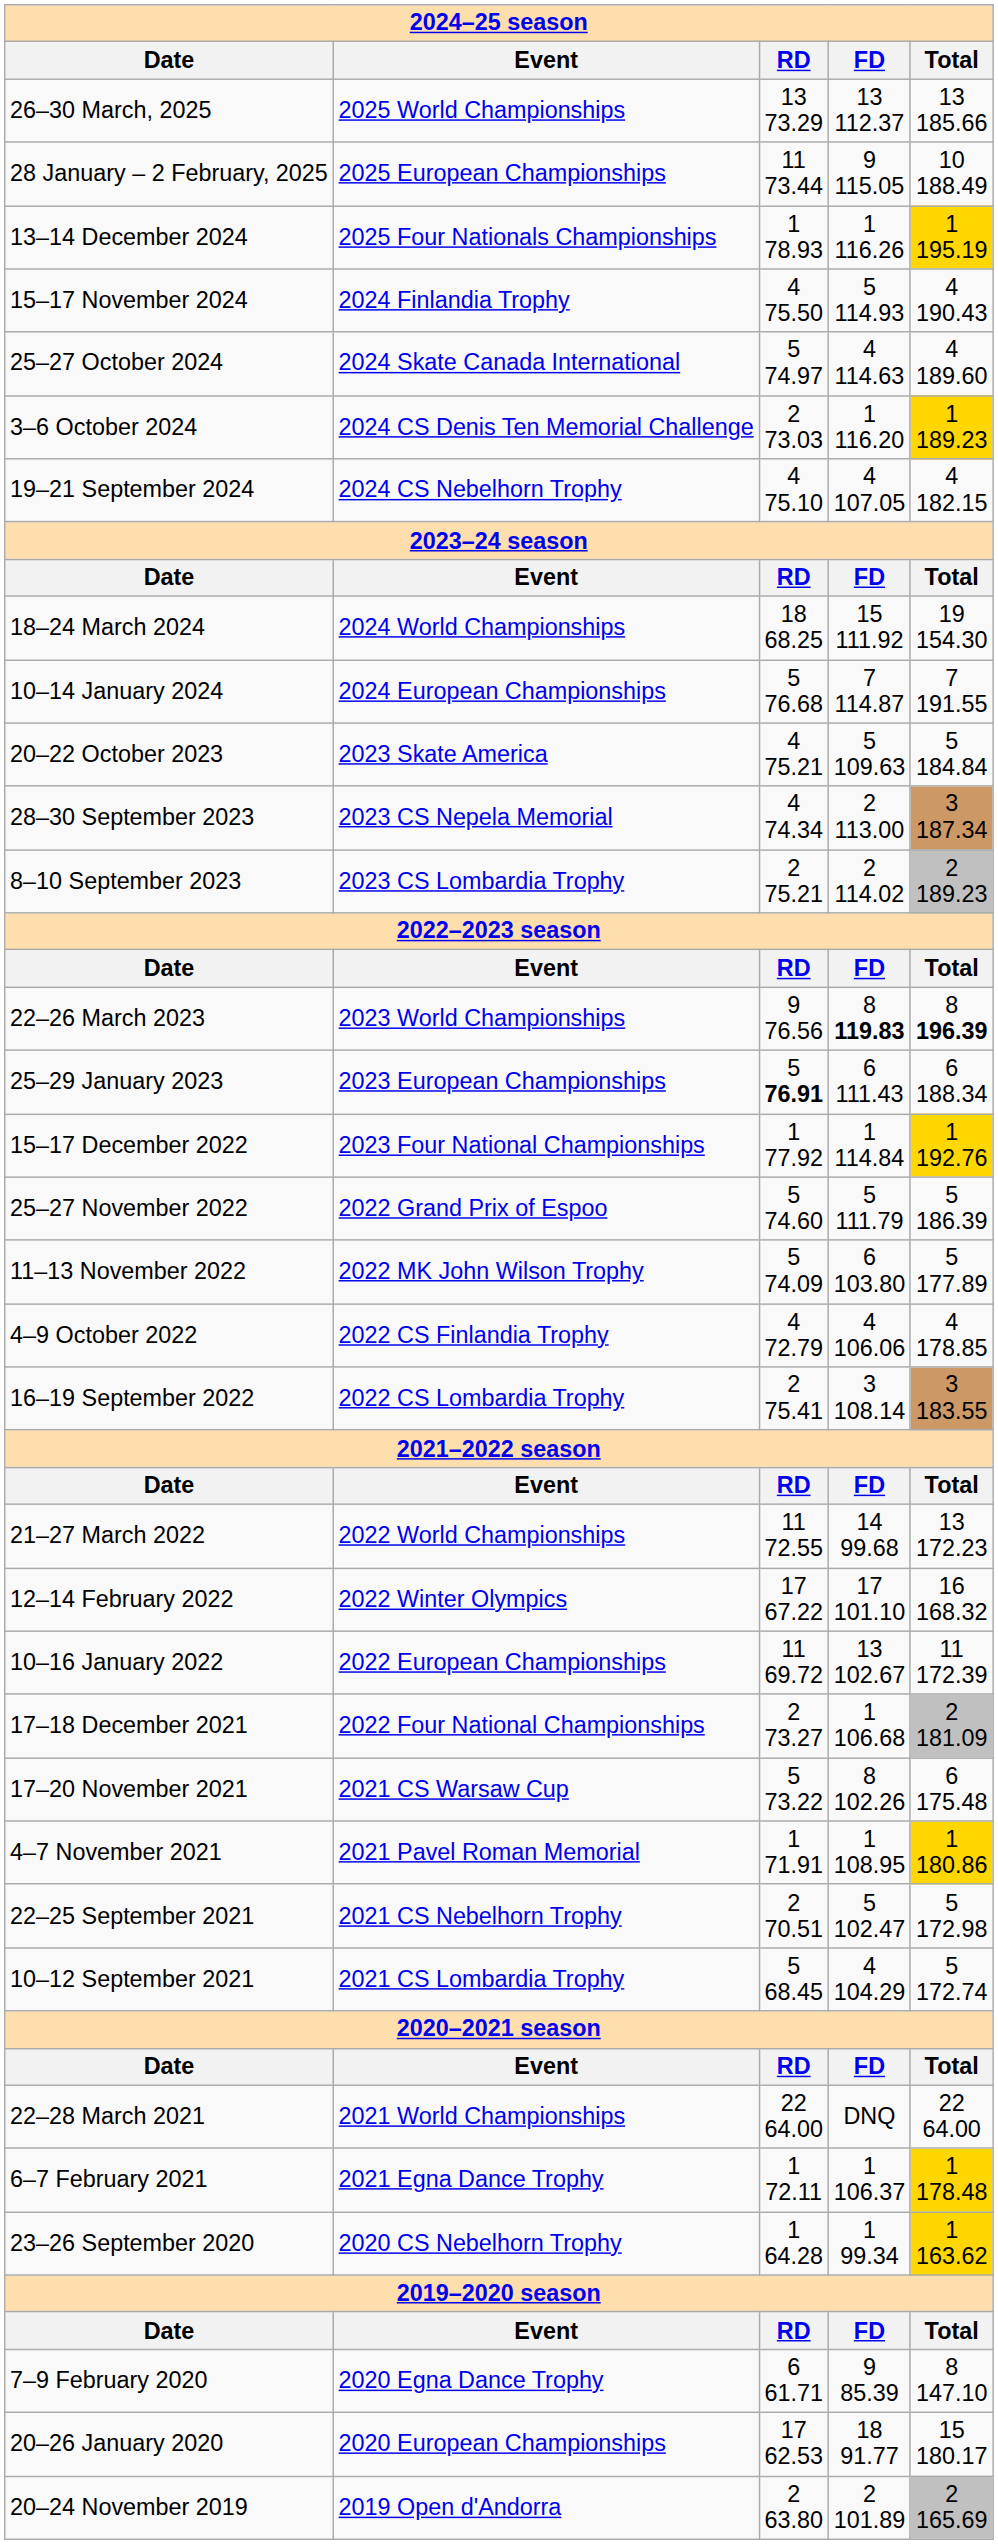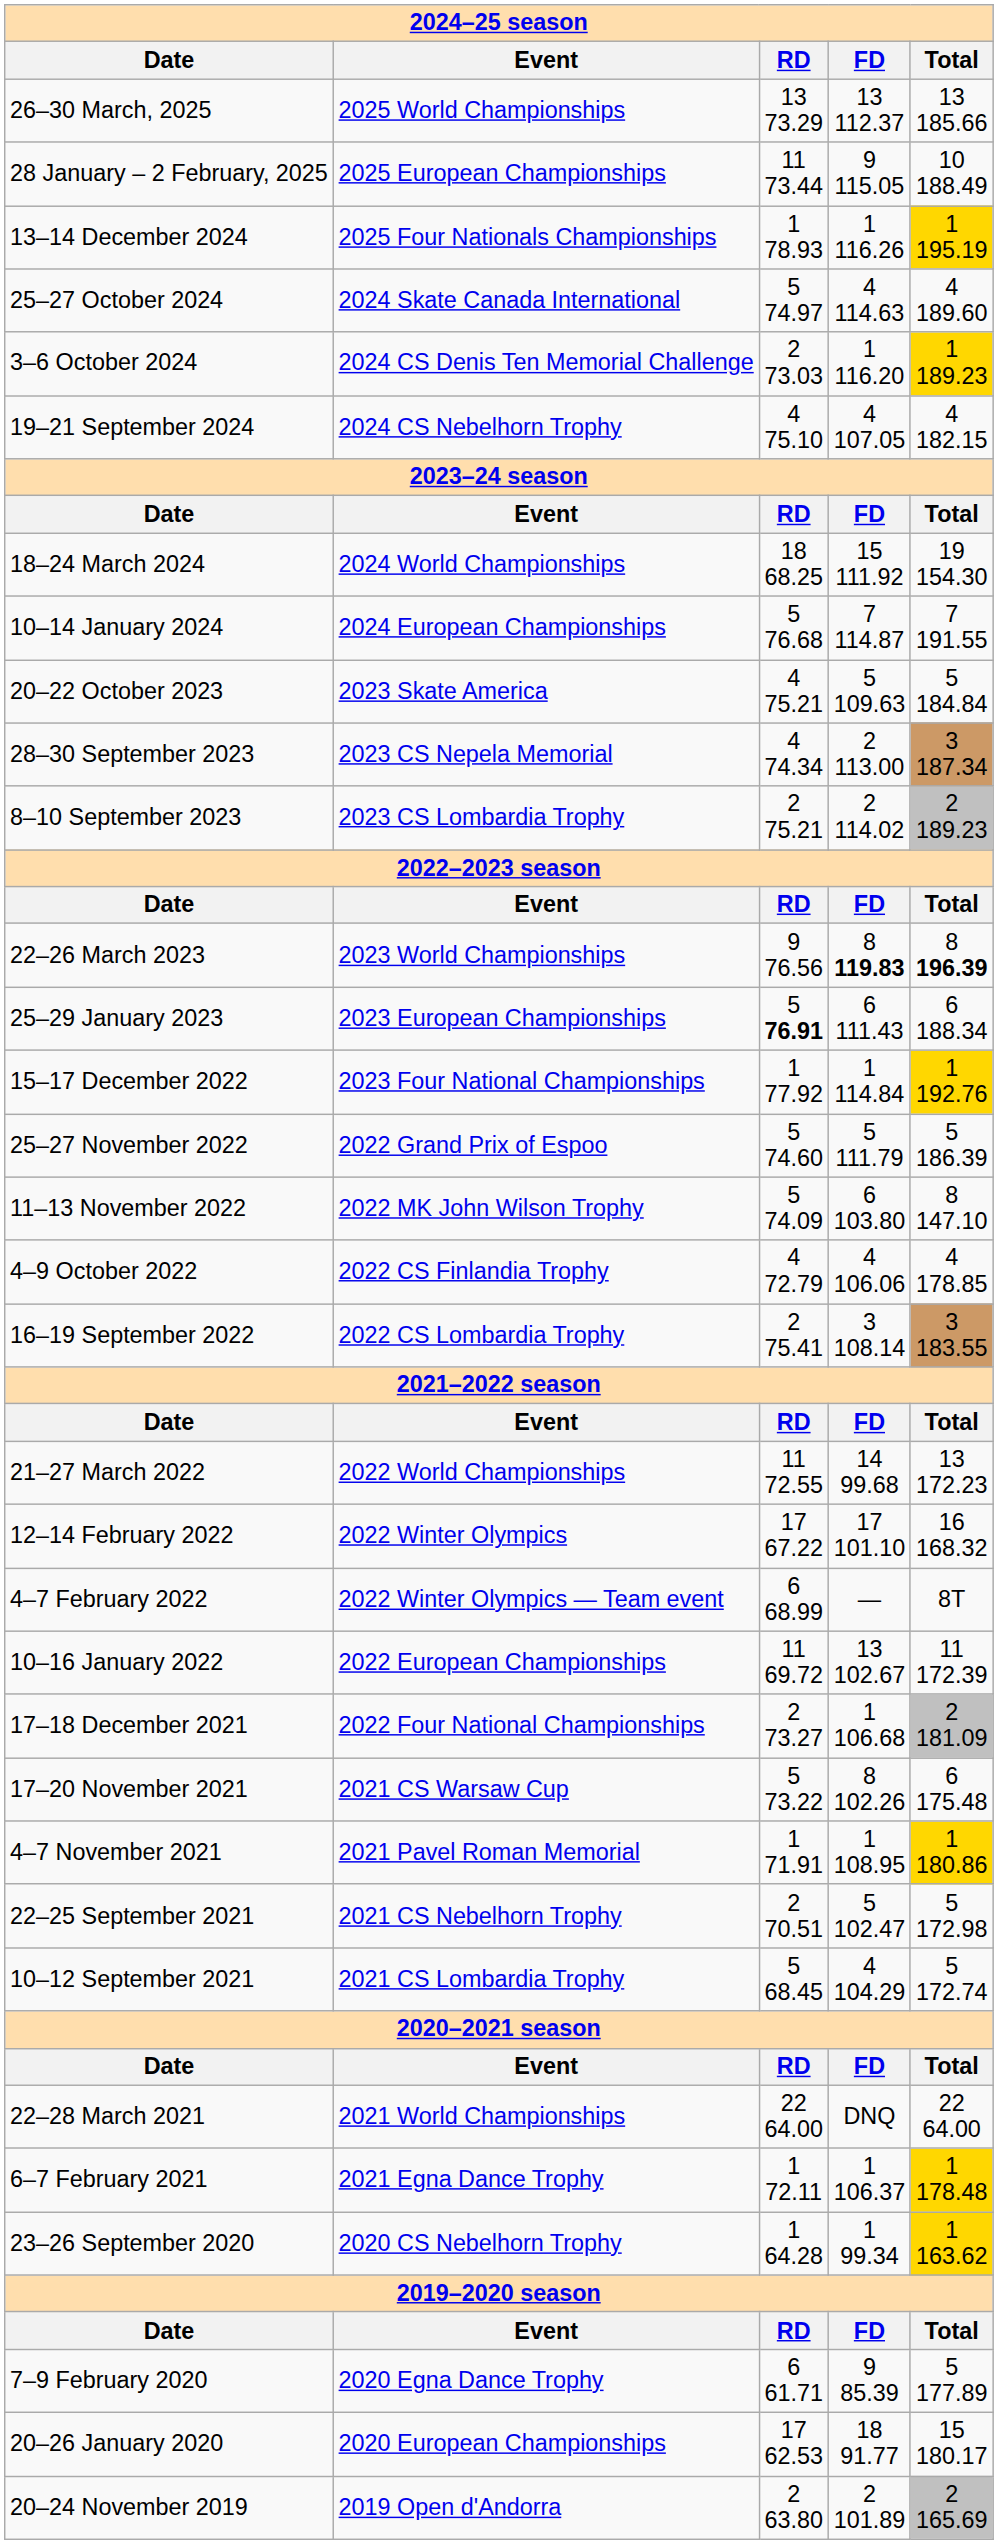- row: 15–17 November 2024 | 2024 Finlandia Trophy | 4 75.50 | 5 114.93 | 4 190.43
11–13 November 2022 | column 5: 5 177.89 -> 8 147.10
+ row: 4–7 February 2022 | 2022 Winter Olympics — Team event | 6 68.99 | — | 8T
7–9 February 2020 | column 5: 8 147.10 -> 5 177.89
